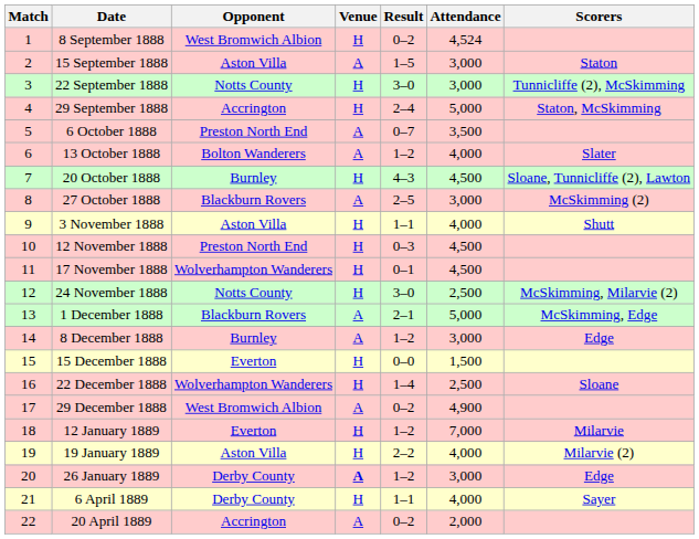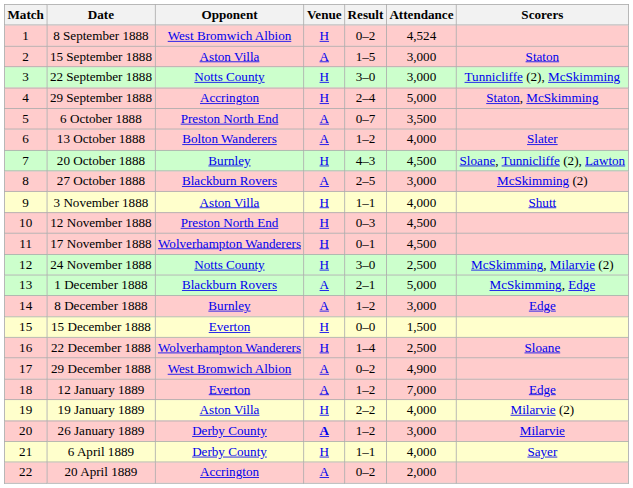12 January 1889 | Venue: H -> A
12 January 1889 | Scorers: Milarvie -> Edge
26 January 1889 | Scorers: Edge -> Milarvie
